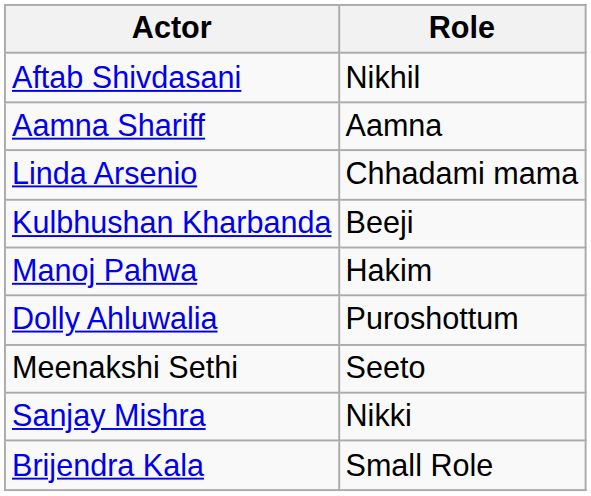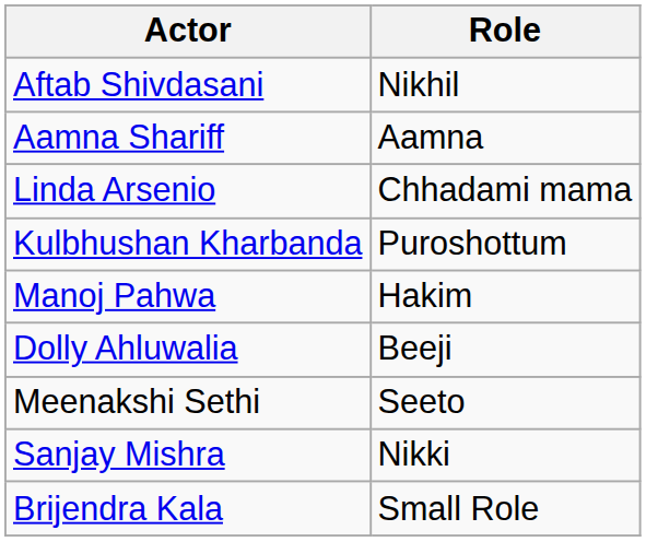Kulbhushan Kharbanda | Role: Beeji -> Puroshottum
Dolly Ahluwalia | Role: Puroshottum -> Beeji
